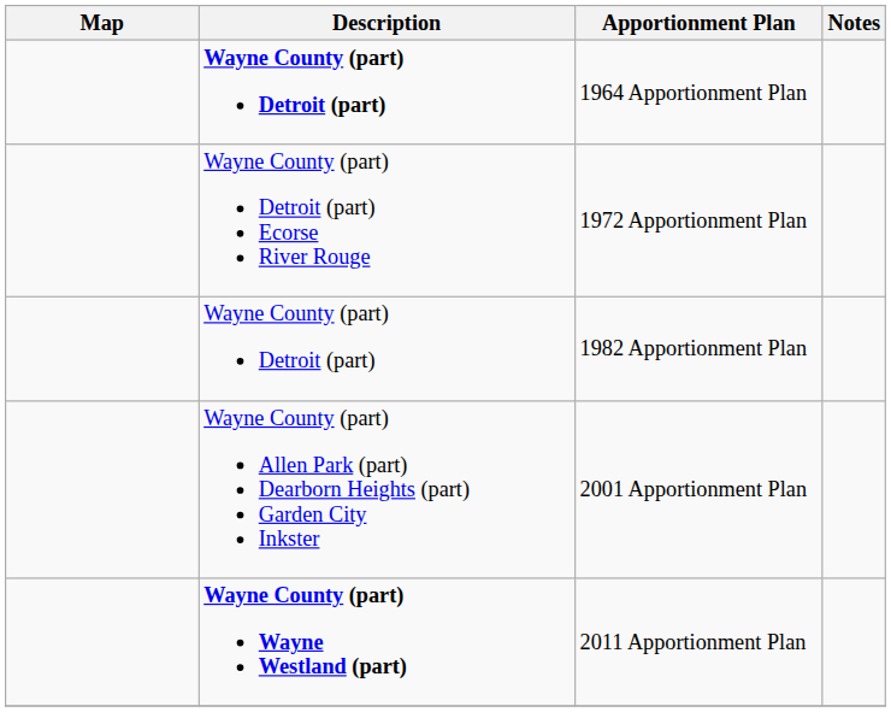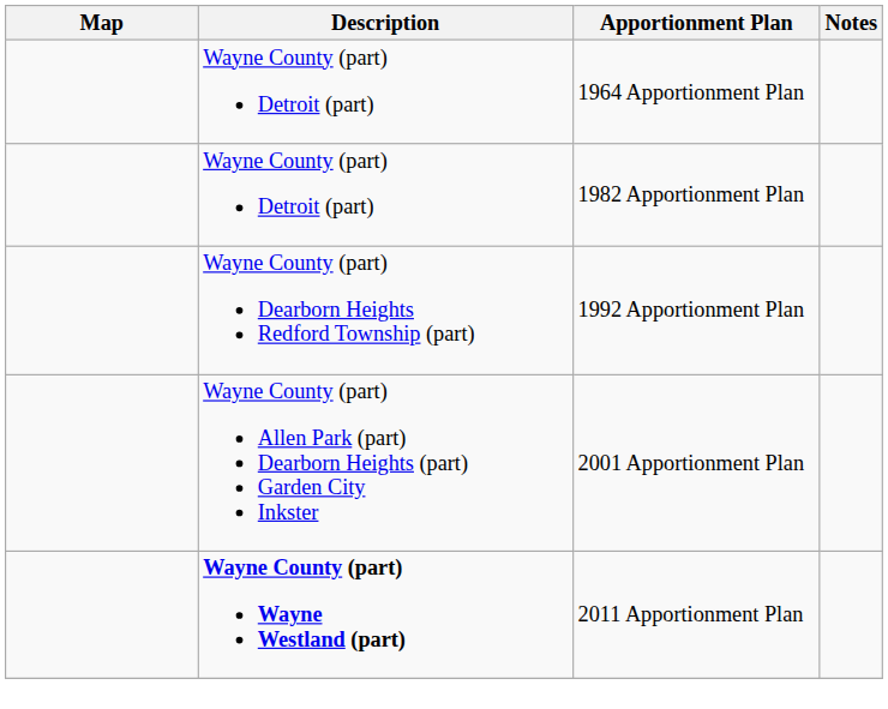1964 Apportionment Plan | Description: bold -> normal
- row: Wayne County (part) Detroit (part) Ecorse River Rouge | 1972 Apportionment Plan
+ row: Wayne County (part) Dearborn Heights Redford Township (part) | 1992 Apportionment Plan
